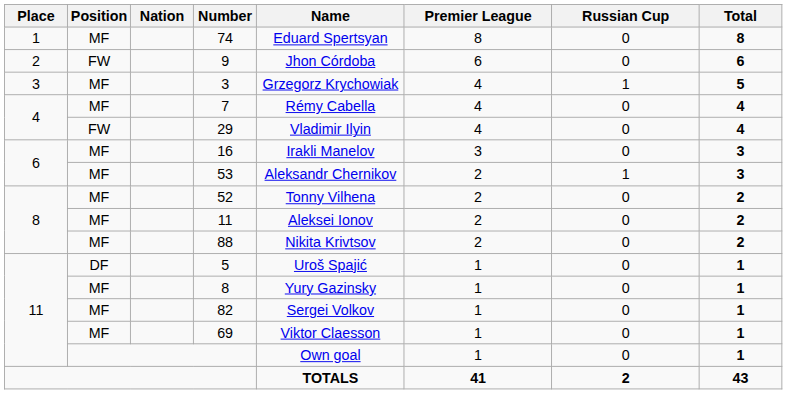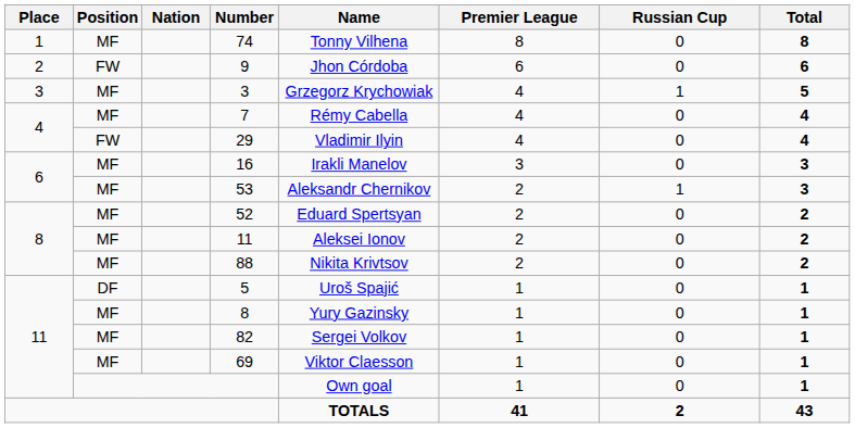74 | Name: Eduard Spertsyan -> Tonny Vilhena
52 | Name: Tonny Vilhena -> Eduard Spertsyan
